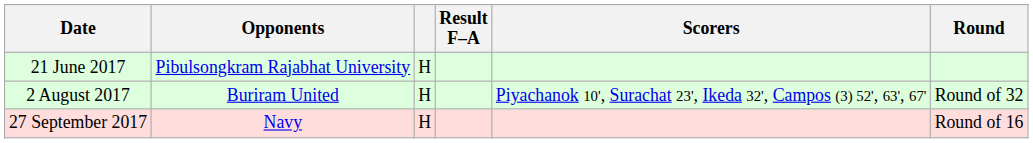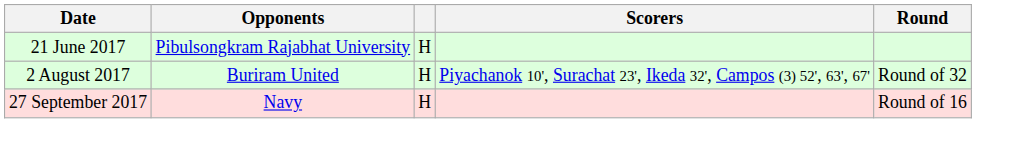- column: Result F–A
